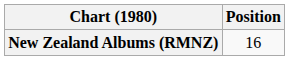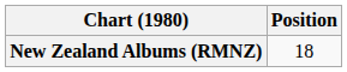New Zealand Albums (RMNZ) | Position: 16 -> 18
